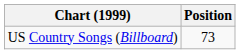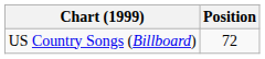US Country Songs (Billboard) | Position: 73 -> 72
